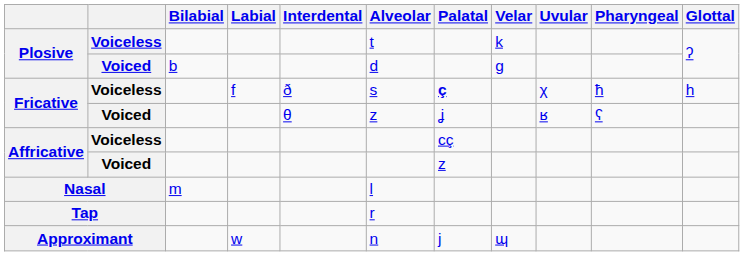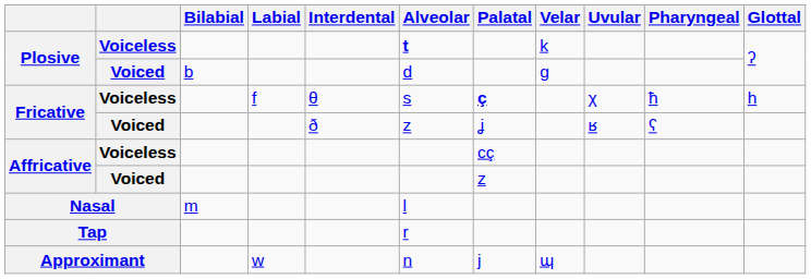Plosive / Voiceless | Alveolar: normal -> bold
Fricative / Voiceless | Interdental: ð -> θ
Fricative / Voiced | Interdental: θ -> ð
